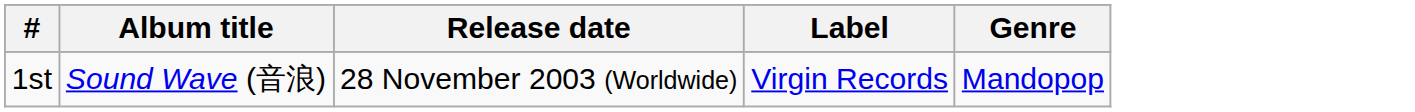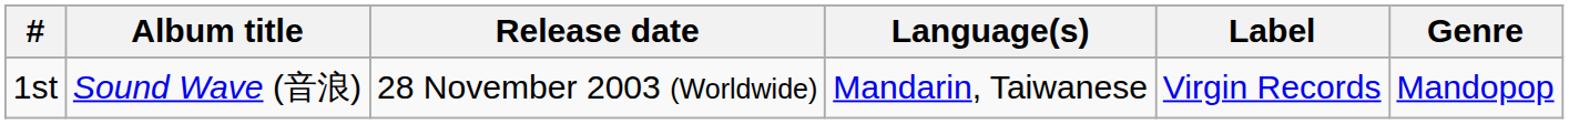+ column: Language(s) | Mandarin, Taiwanese
